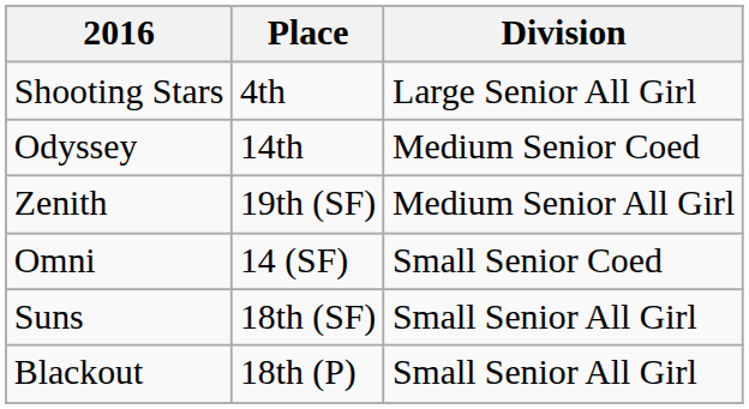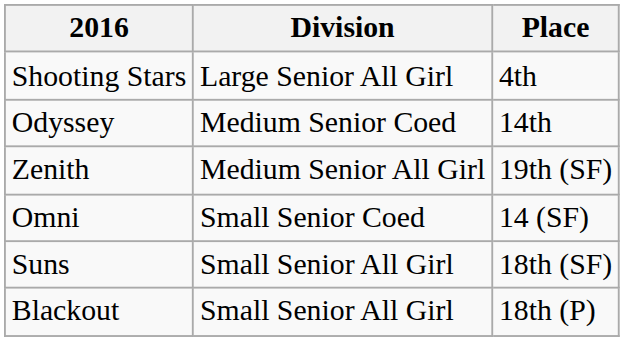columns swapped: Place <-> Division
